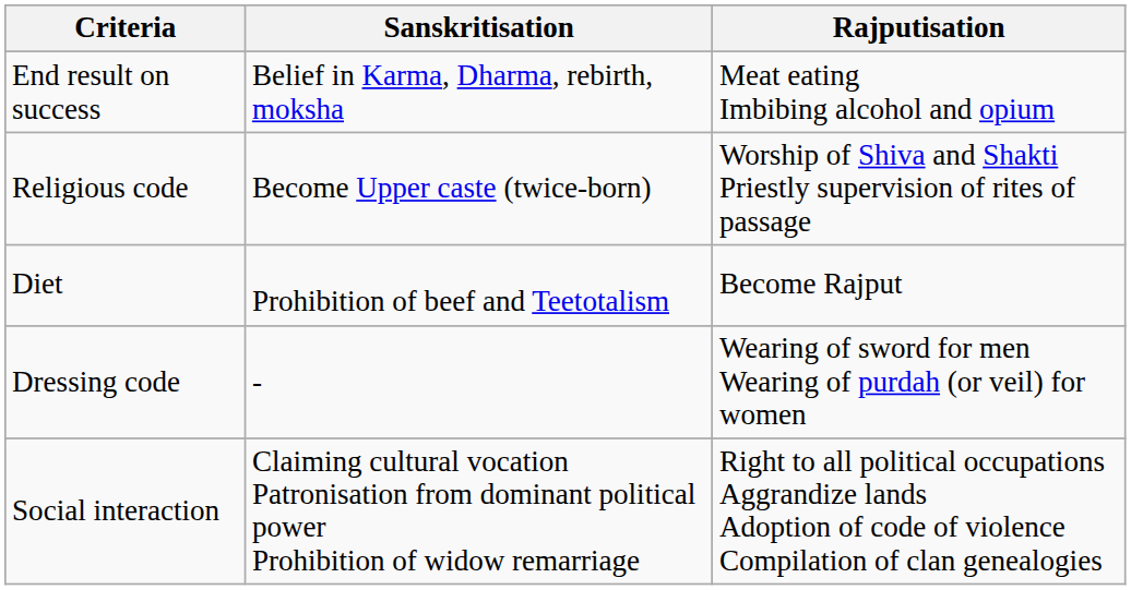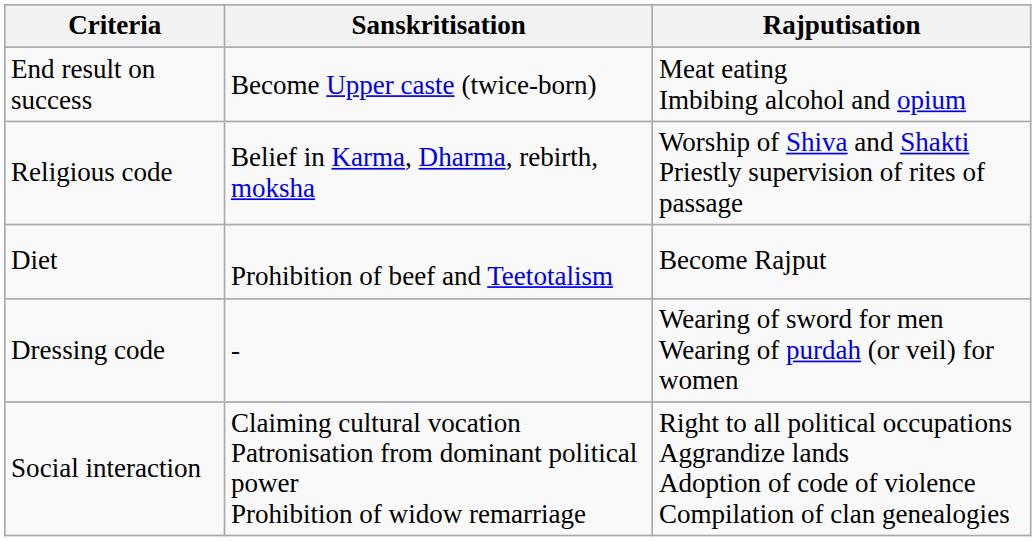End result on success | Sanskritisation: Belief in Karma, Dharma, rebirth, moksha -> Become Upper caste (twice-born)
Religious code | Sanskritisation: Become Upper caste (twice-born) -> Belief in Karma, Dharma, rebirth, moksha
